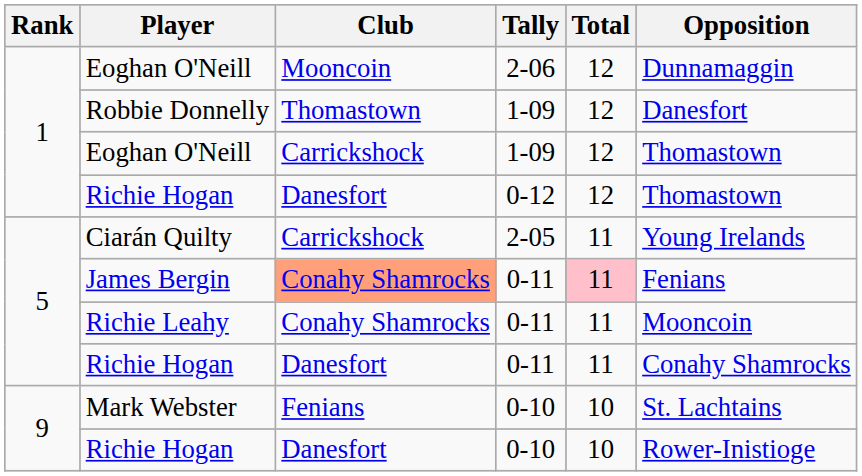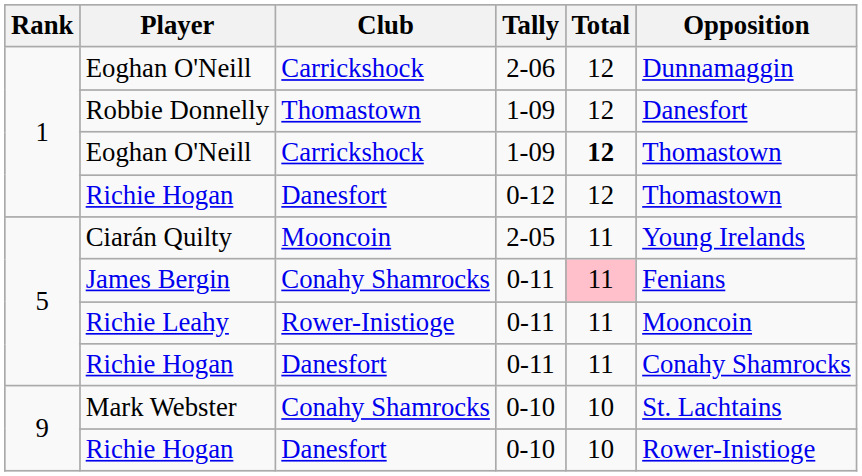Eoghan O'Neill / 2-06 | Club: Mooncoin -> Carrickshock
Eoghan O'Neill / 1-09 | Total: normal -> bold
Ciarán Quilty | Club: Carrickshock -> Mooncoin
James Bergin | Club: lightsalmon background -> no background
Richie Leahy | Club: Conahy Shamrocks -> Rower-Inistioge
Mark Webster | Club: Fenians -> Conahy Shamrocks
